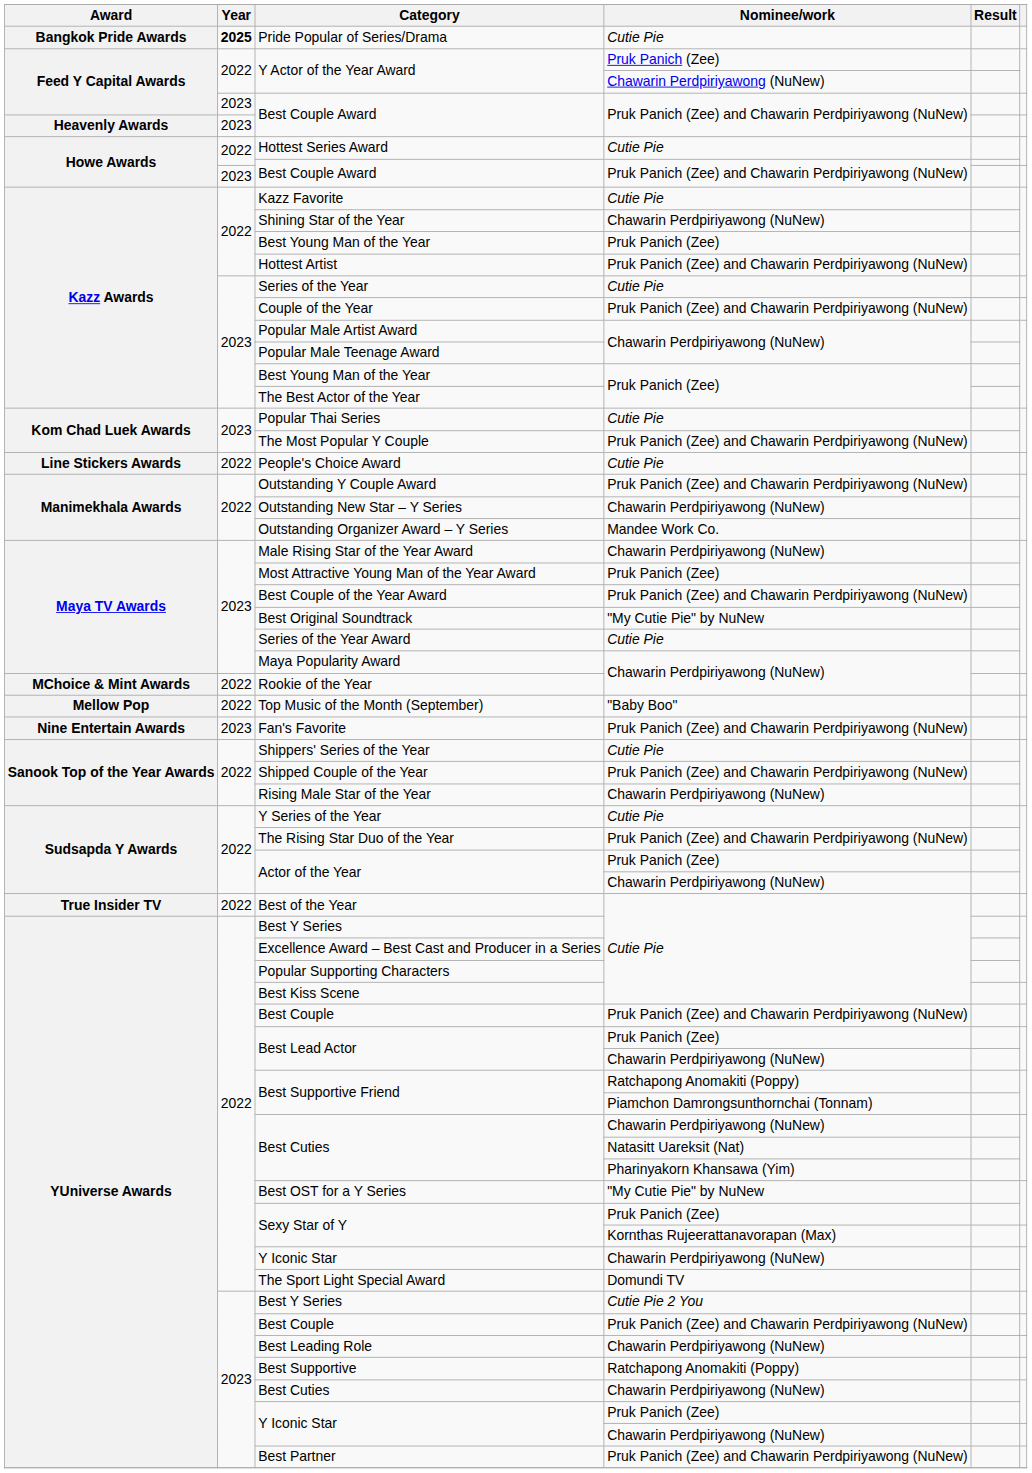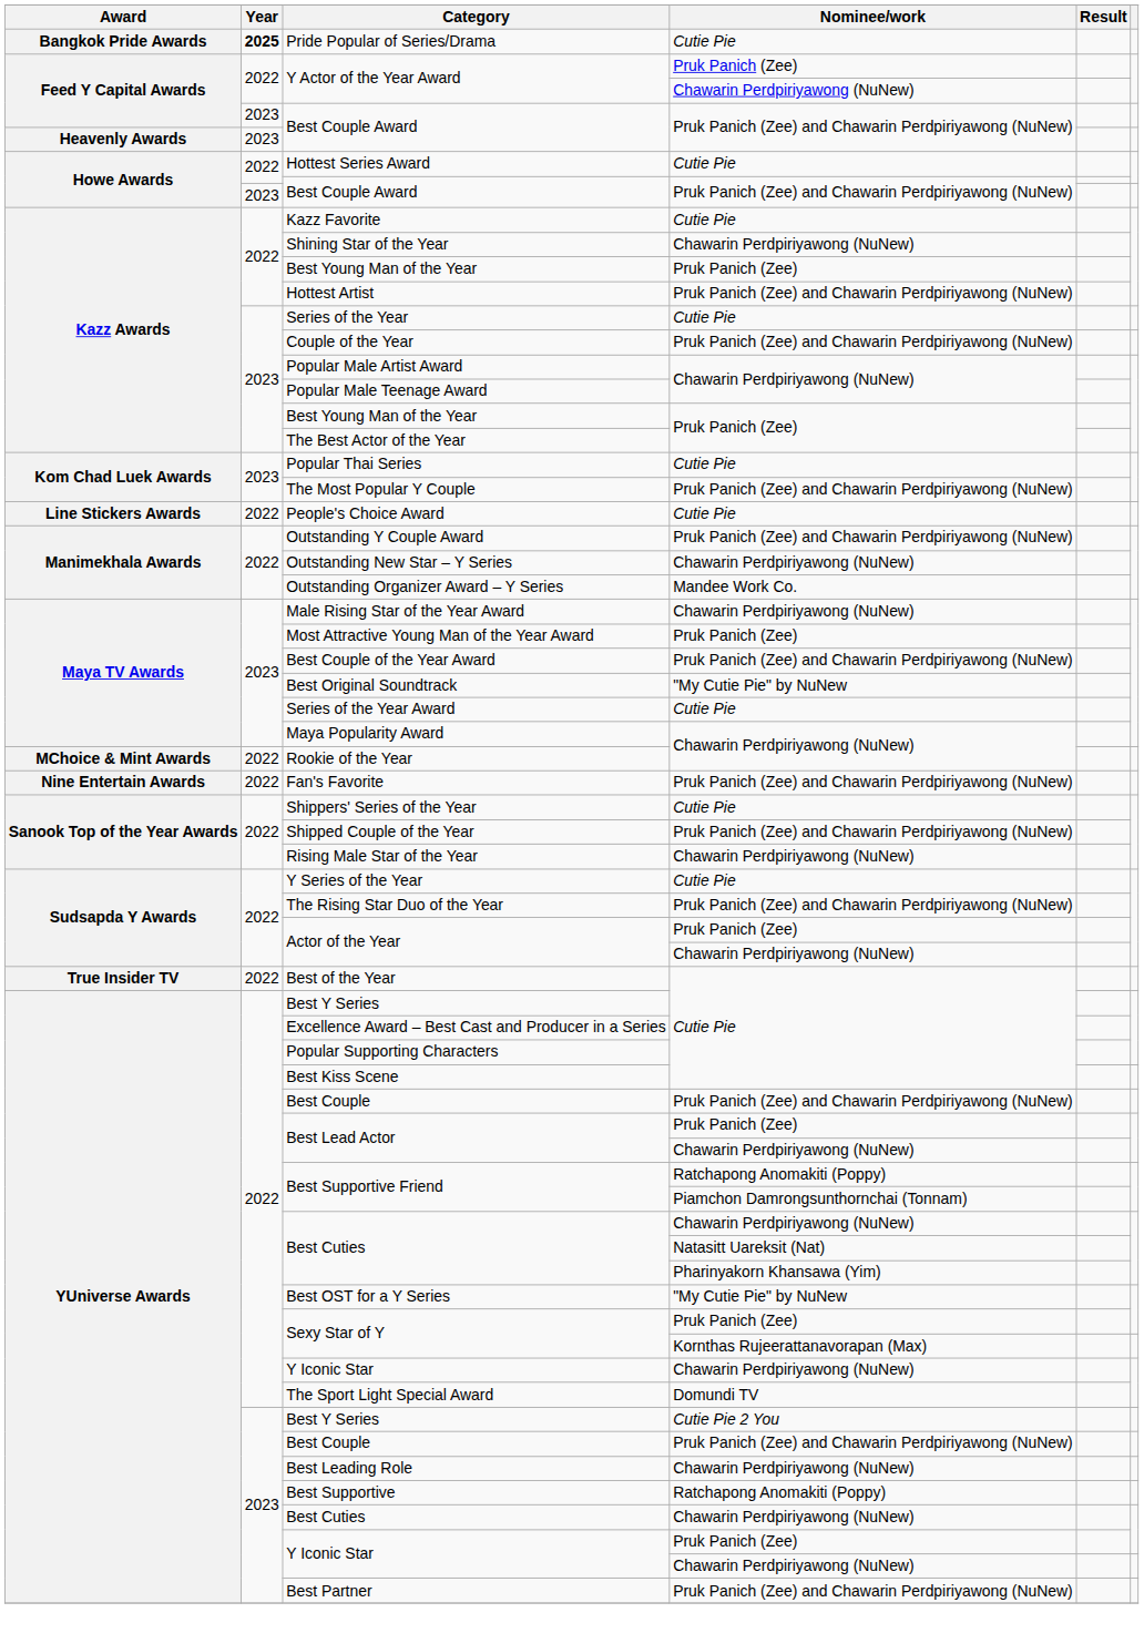- row: Mellow Pop | 2022 | Top Music of the Month (September) | "Baby Boo"
Fan's Favorite | Year: 2023 -> 2022
